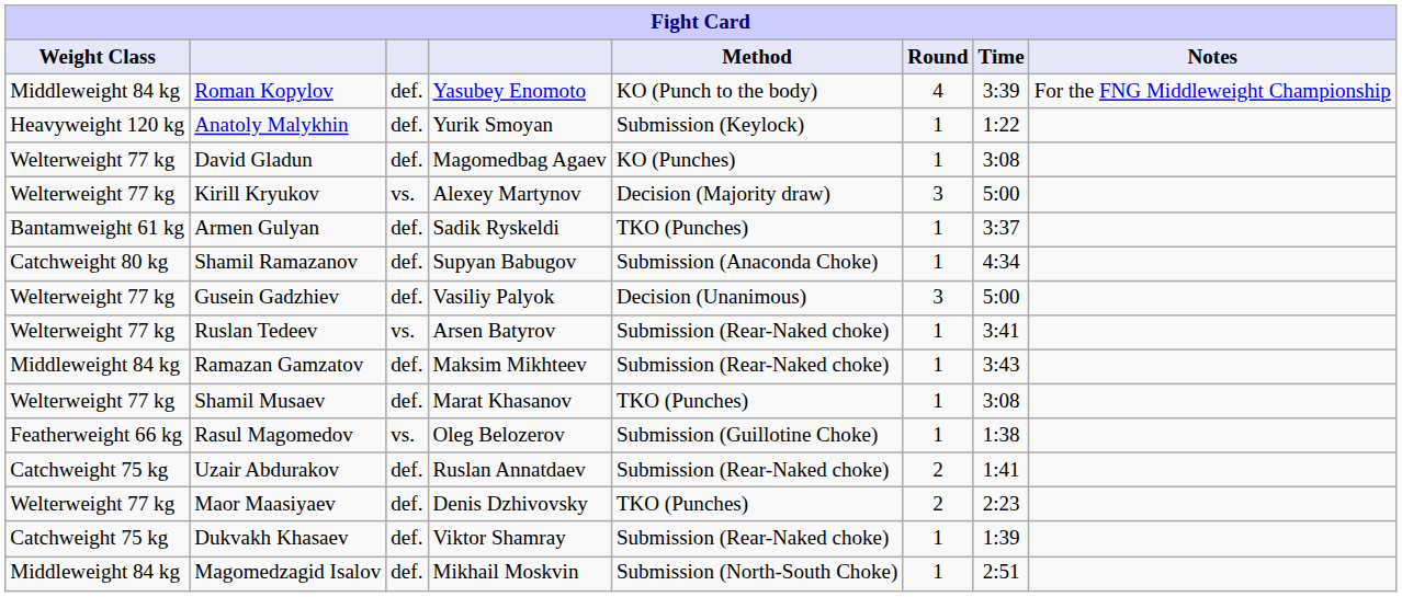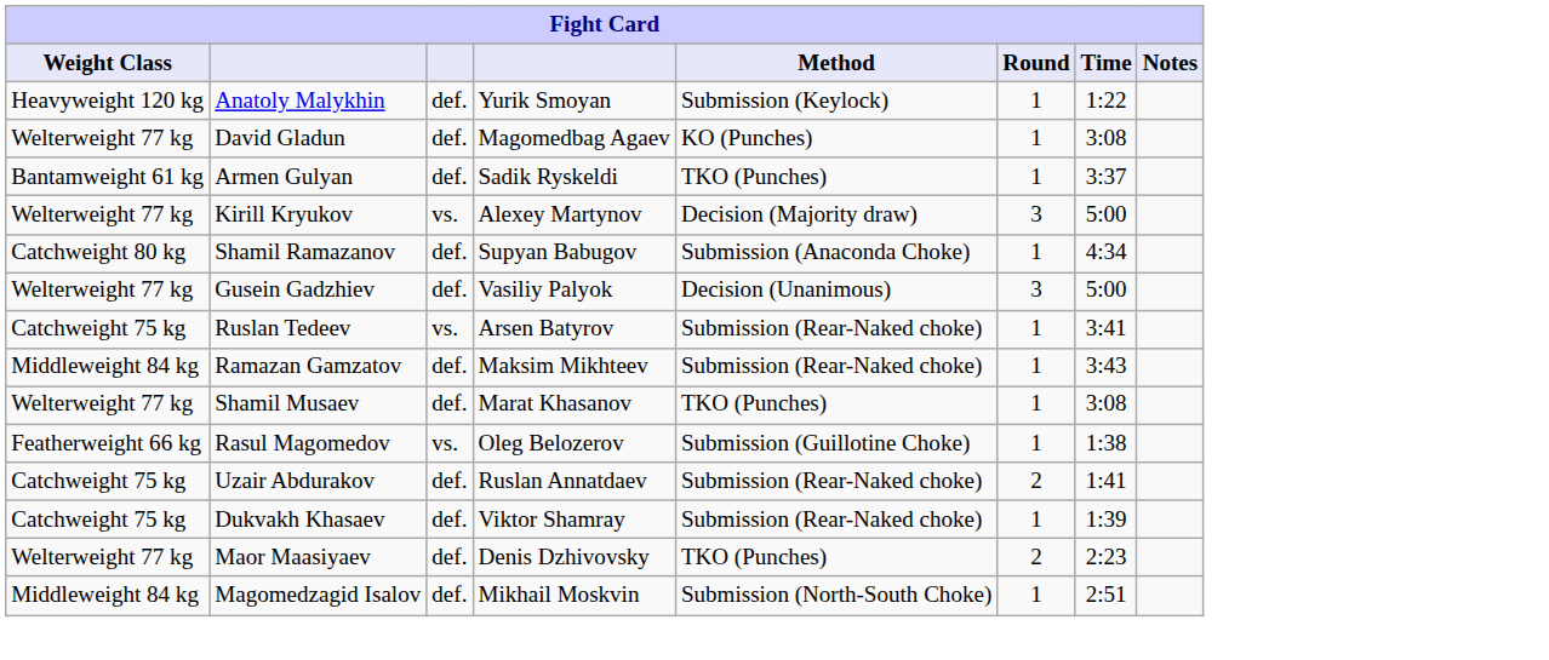- row: Middleweight 84 kg | Roman Kopylov | def. | Yasubey Enomoto | KO (Punch to the body) | 4 | 3:39 | For the FNG Middleweight Championship
rows swapped: Kirill Kryukov <-> Armen Gulyan
Ruslan Tedeev | Weight Class: Welterweight 77 kg -> Catchweight 75 kg
rows swapped: Dukvakh Khasaev <-> Maor Maasiyaev
